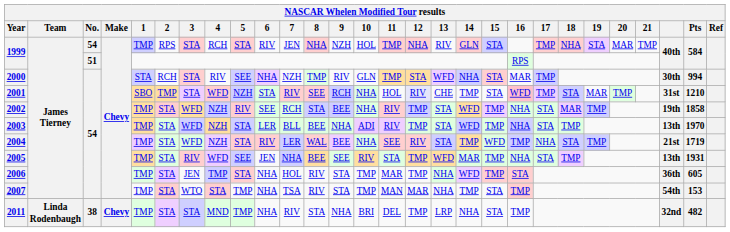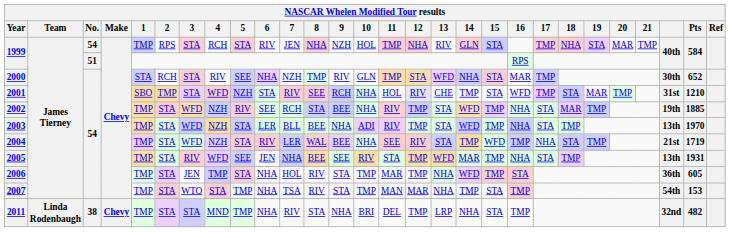2000 | Pts: 994 -> 652
2001 | 16: pink background -> no background
2002 | Pts: 1858 -> 1885
